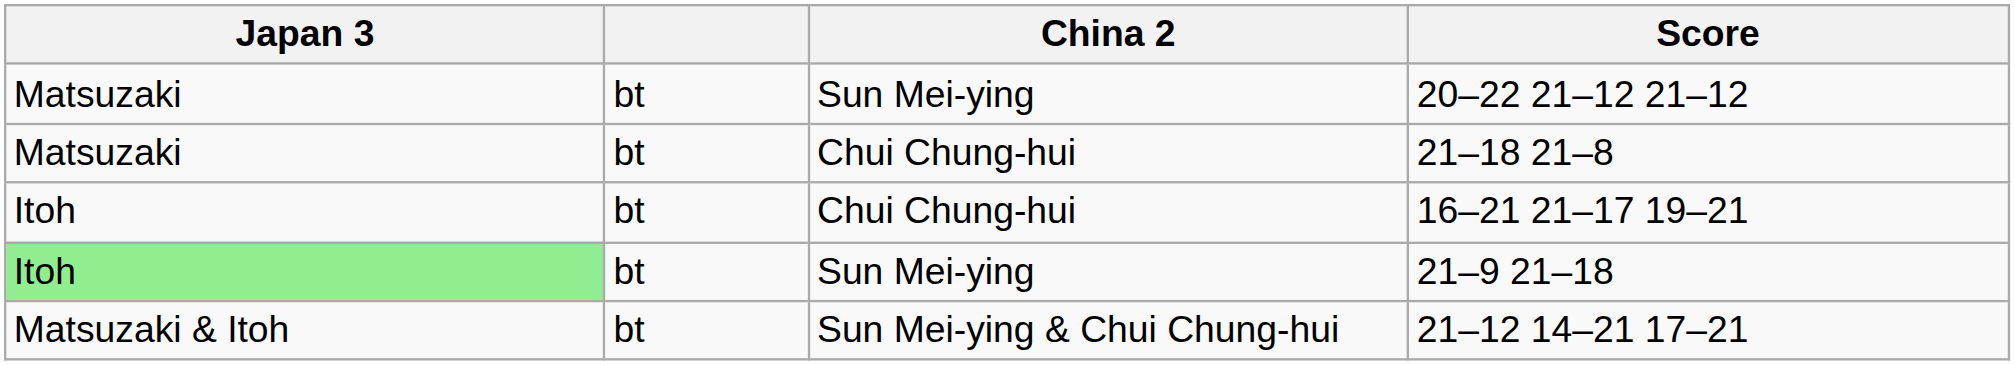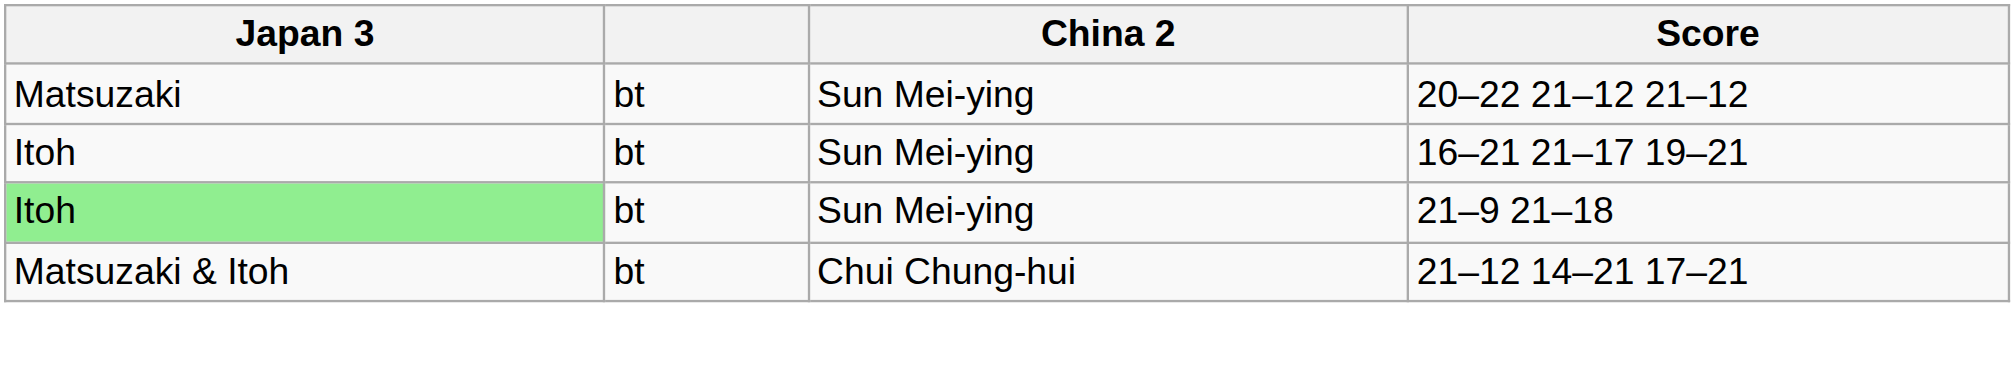- row: Matsuzaki | bt | Chui Chung-hui | 21–18 21–8
16–21 21–17 19–21 | China 2: Chui Chung-hui -> Sun Mei-ying
21–12 14–21 17–21 | China 2: Sun Mei-ying & Chui Chung-hui -> Chui Chung-hui
